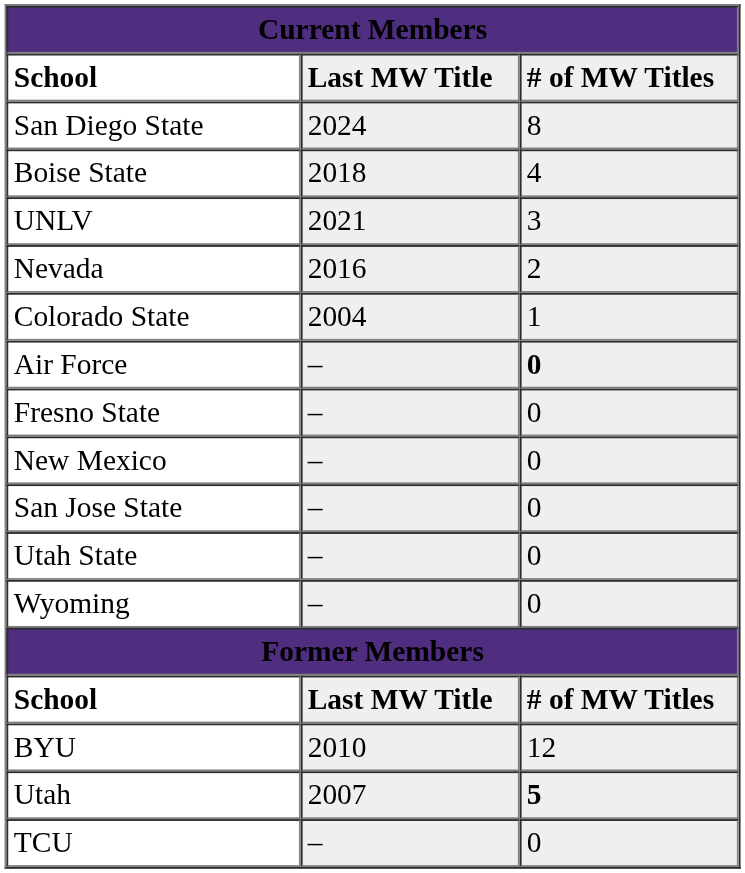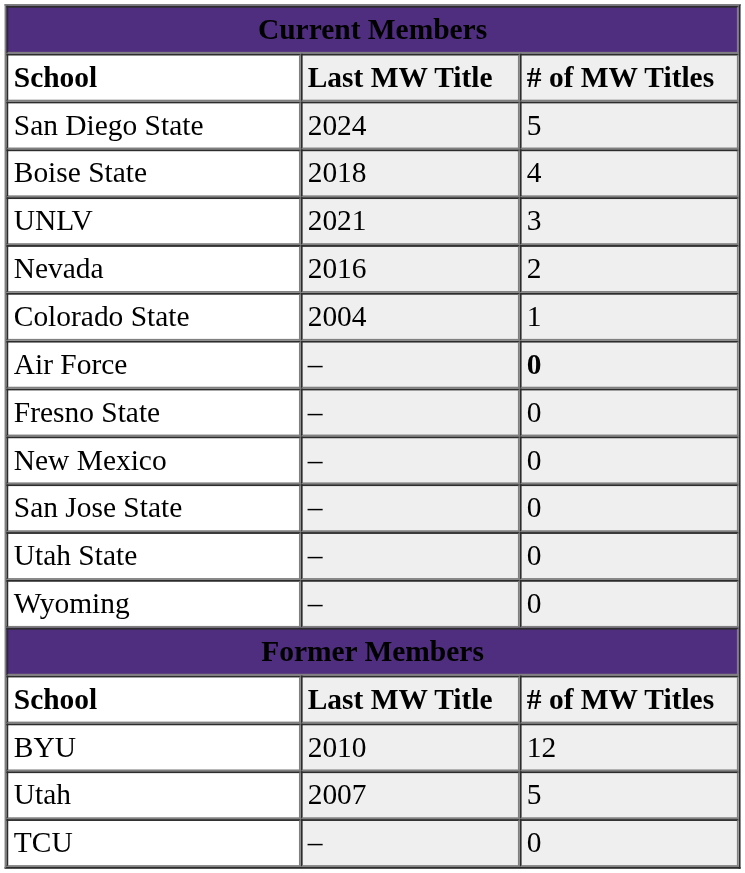San Diego State | column 3: 8 -> 5
Utah | column 3: bold -> normal
